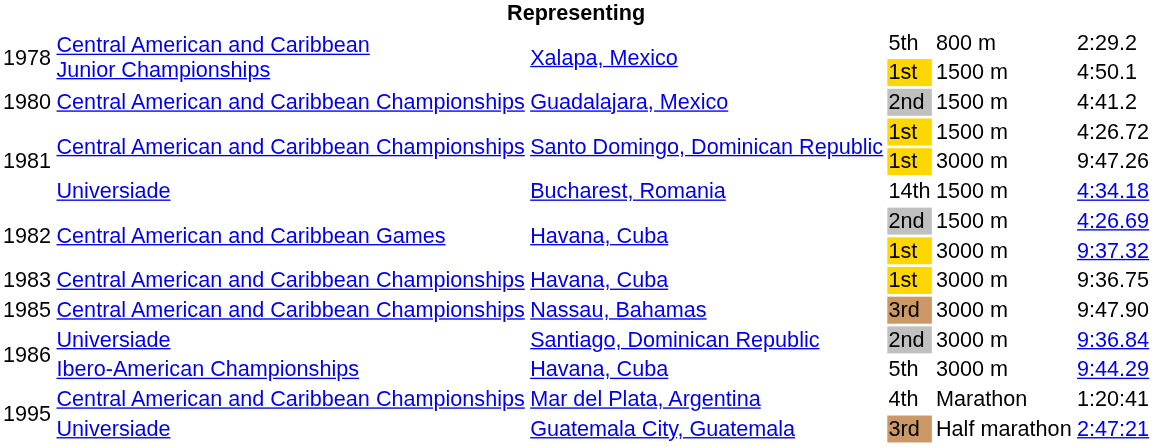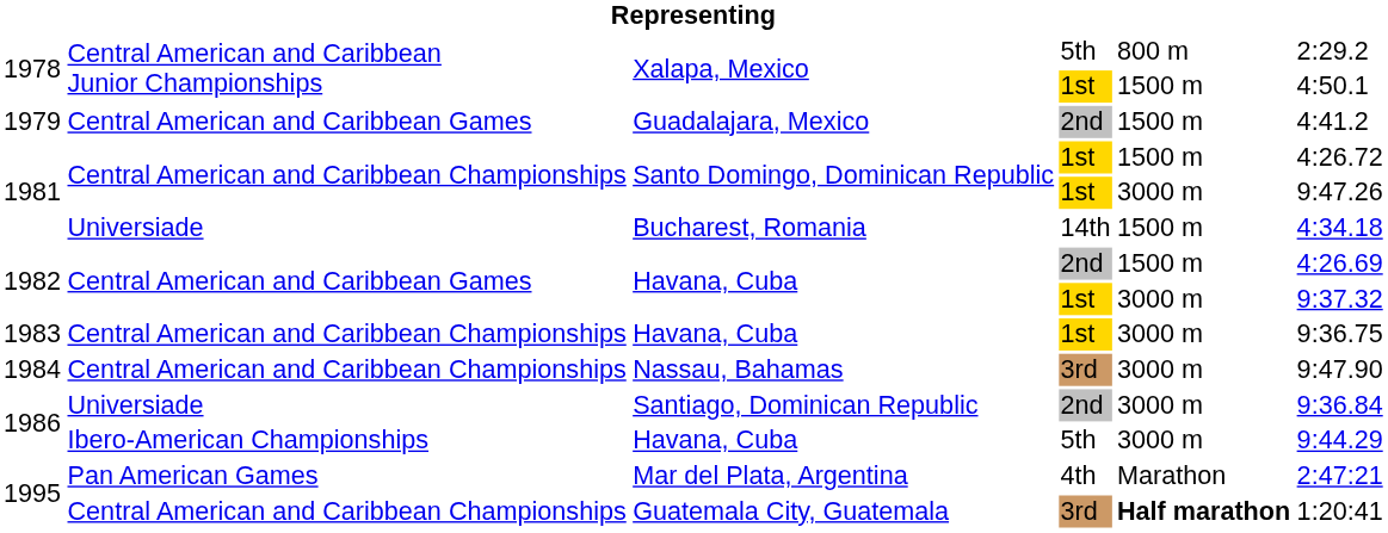Guadalajara, Mexico | column 1: 1980 -> 1979
Guadalajara, Mexico | column 2: Central American and Caribbean Championships -> Central American and Caribbean Games
Nassau, Bahamas | column 1: 1985 -> 1984
Mar del Plata, Argentina | column 2: Central American and Caribbean Championships -> Pan American Games
Mar del Plata, Argentina | column 6: 1:20:41 -> 2:47:21
Guatemala City, Guatemala | column 2: Universiade -> Central American and Caribbean Championships
Guatemala City, Guatemala | column 5: normal -> bold
Guatemala City, Guatemala | column 6: 2:47:21 -> 1:20:41
